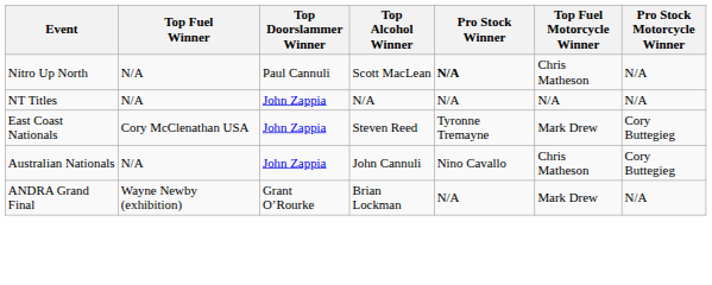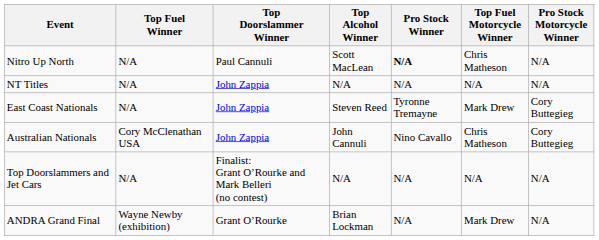East Coast Nationals | Top Fuel Winner: Cory McClenathan USA -> N/A
Australian Nationals | Top Fuel Winner: N/A -> Cory McClenathan USA
+ row: Top Doorslammers and Jet Cars | N/A | Finalist: Grant O’Rourke and Mark Belleri (no contest) | N/A | N/A | N/A | N/A
